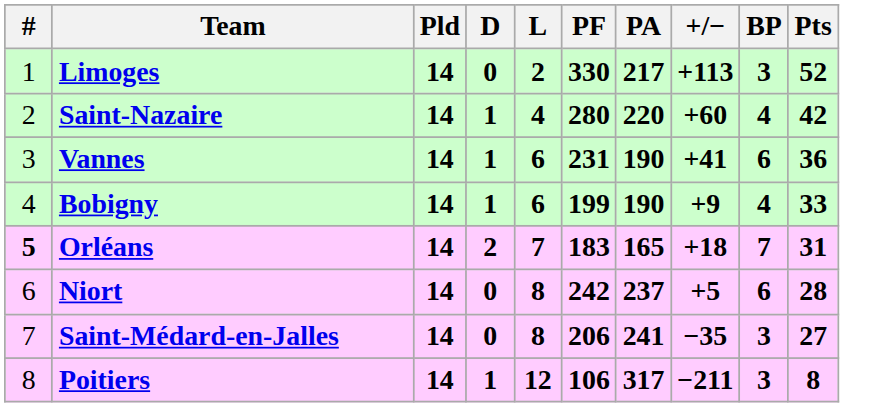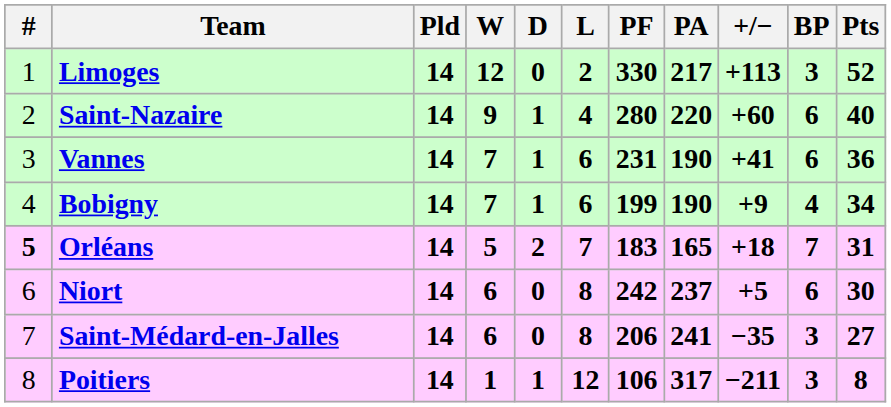+ column: W | 12 | 9 | 7 | 7 | 5 | 6 | 6 | 1
Saint-Nazaire | BP: 4 -> 6
Saint-Nazaire | Pts: 42 -> 40
Bobigny | Pts: 33 -> 34
Niort | Pts: 28 -> 30
